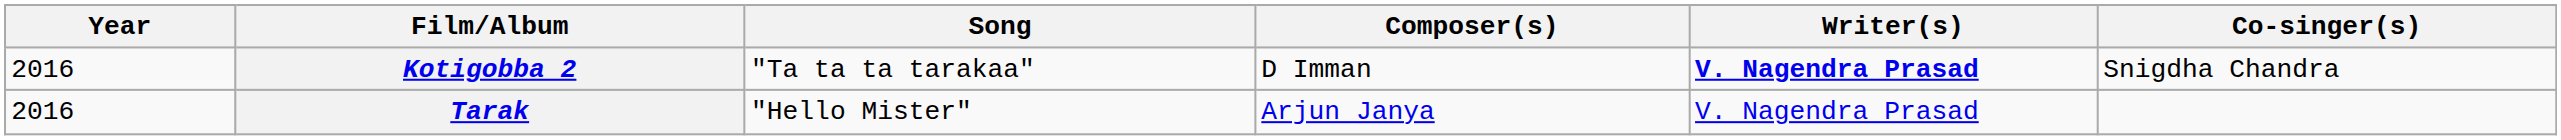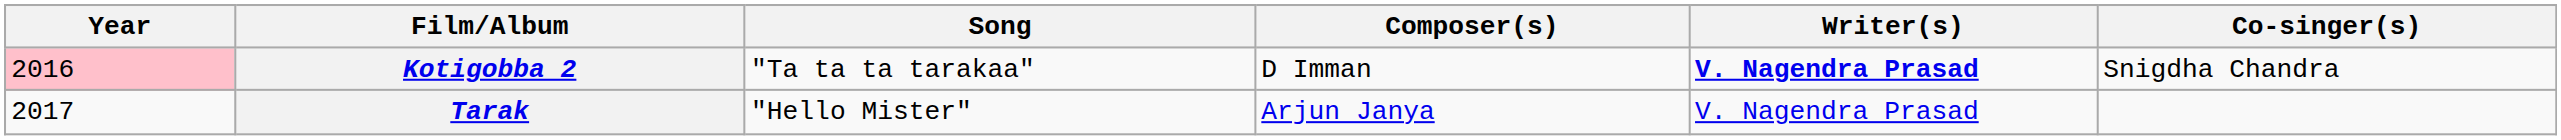Kotigobba 2 | Year: no background -> pink background
Tarak | Year: 2016 -> 2017
